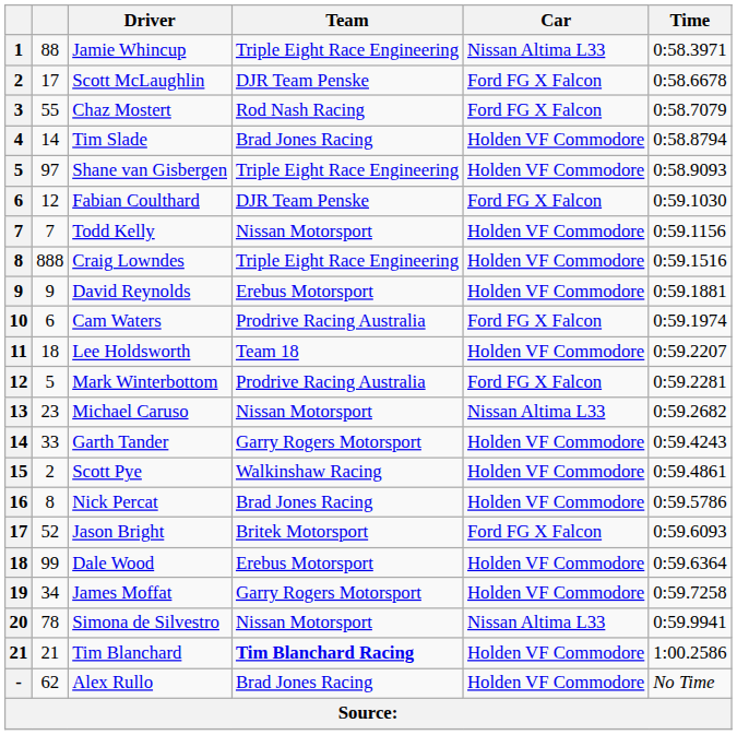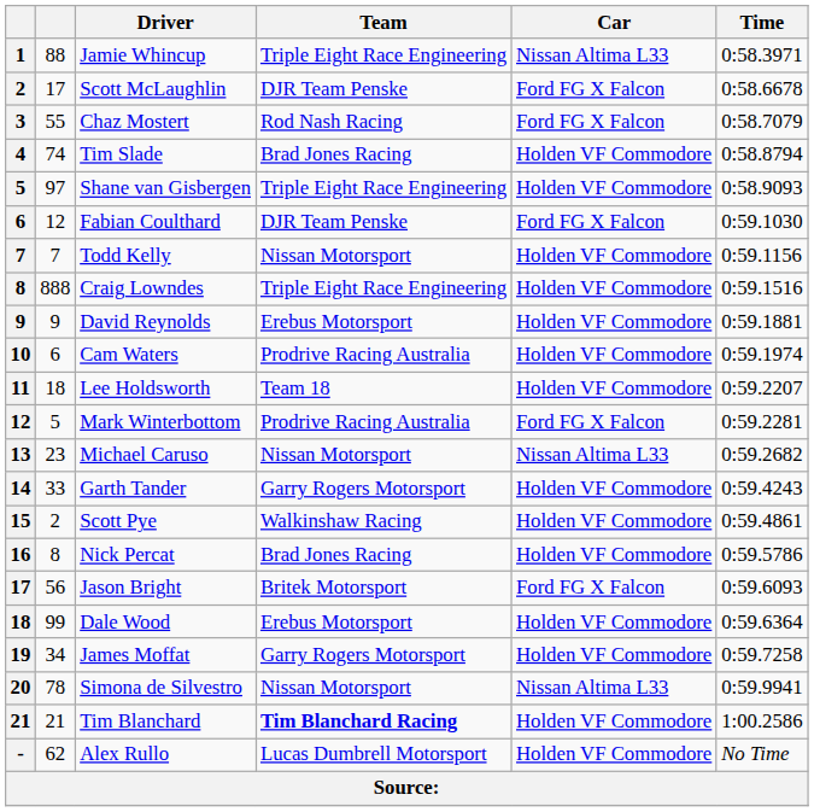Tim Slade | column 2: 14 -> 74
Cam Waters | Car: Ford FG X Falcon -> Holden VF Commodore
Jason Bright | column 2: 52 -> 56
Alex Rullo | Team: Brad Jones Racing -> Lucas Dumbrell Motorsport
